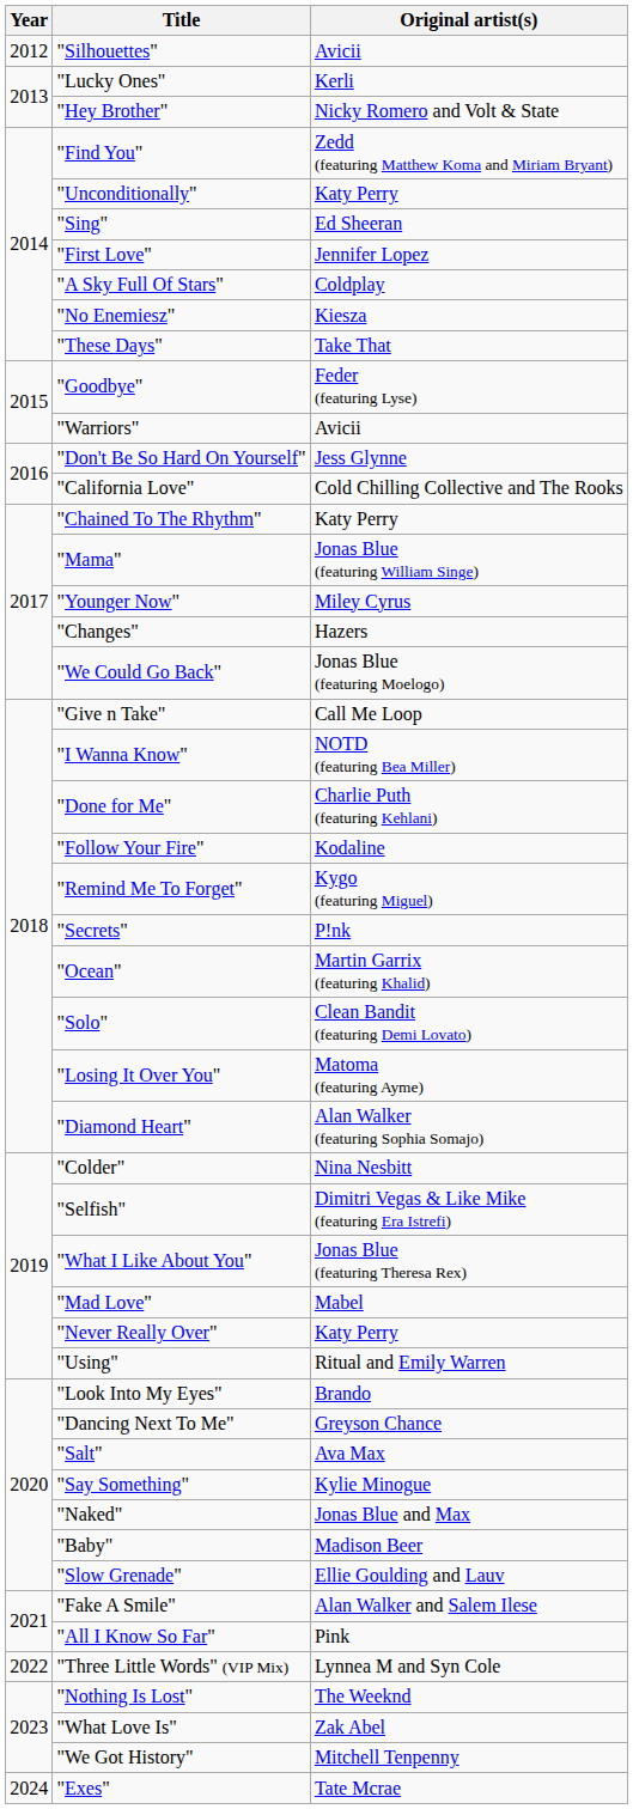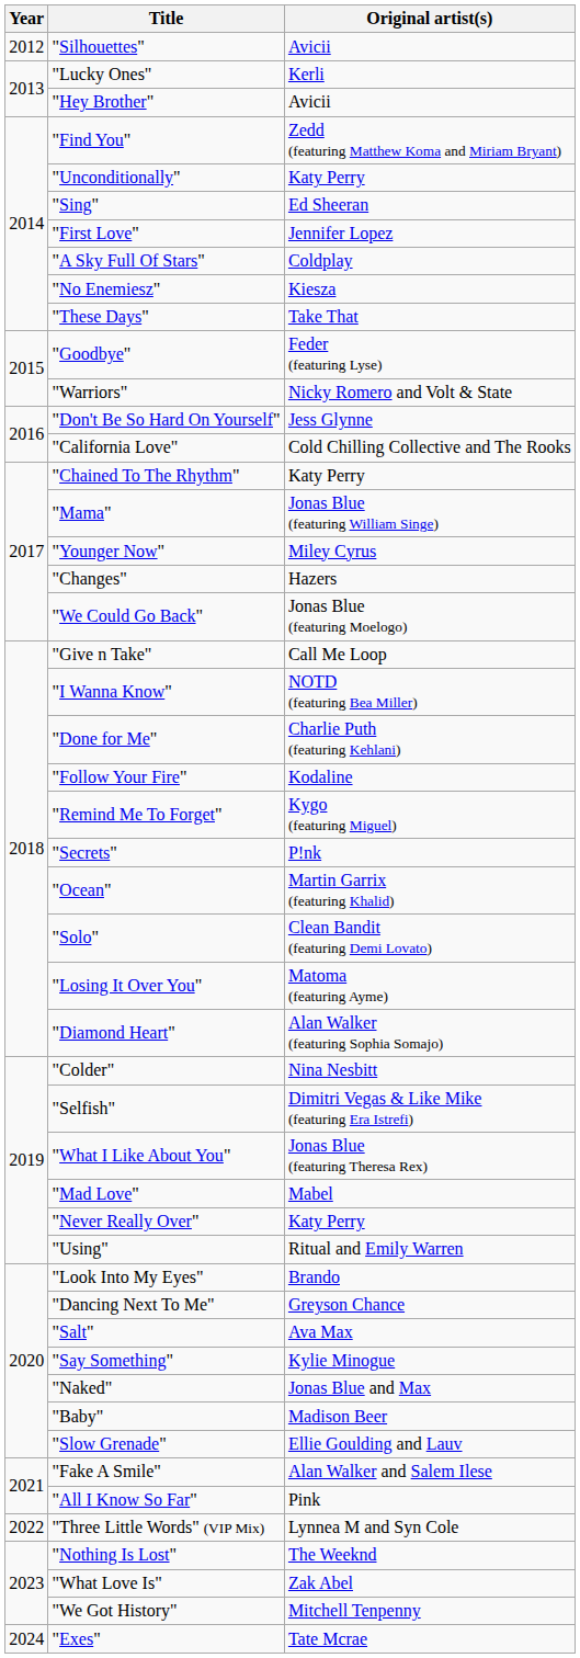"Hey Brother" | Original artist(s): Nicky Romero and Volt & State -> Avicii
"Warriors" | Original artist(s): Avicii -> Nicky Romero and Volt & State
